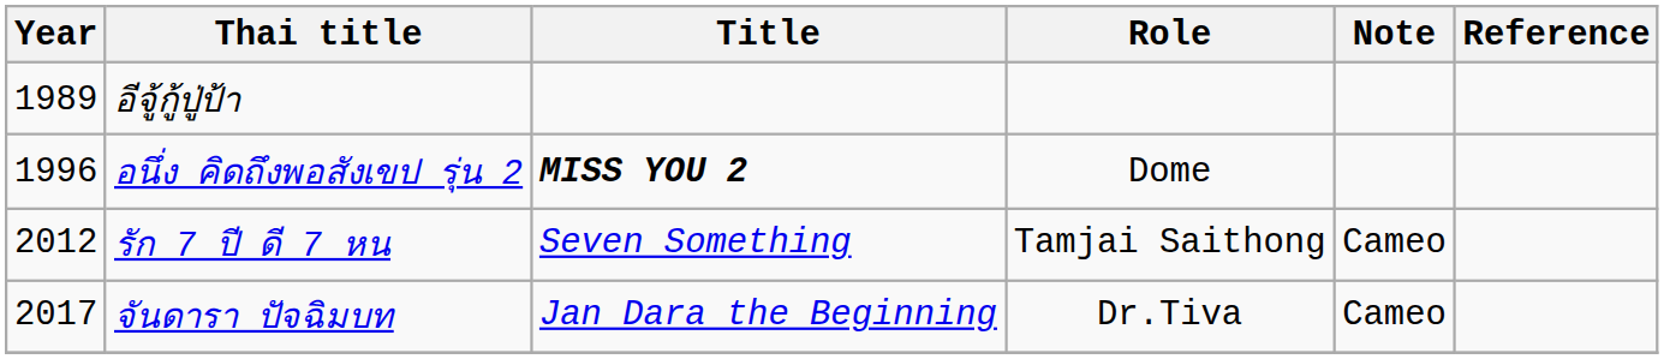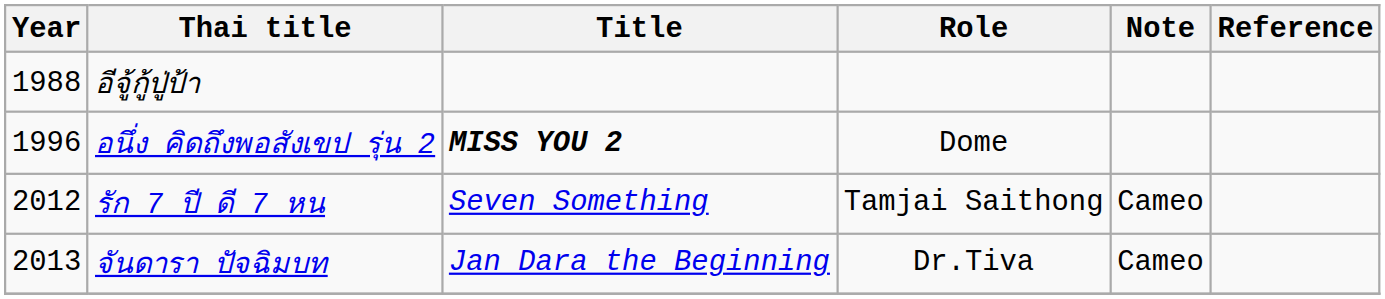อีจู้กู้ปู่ป้า | Year: 1989 -> 1988
จันดารา ปัจฉิมบท | Year: 2017 -> 2013
